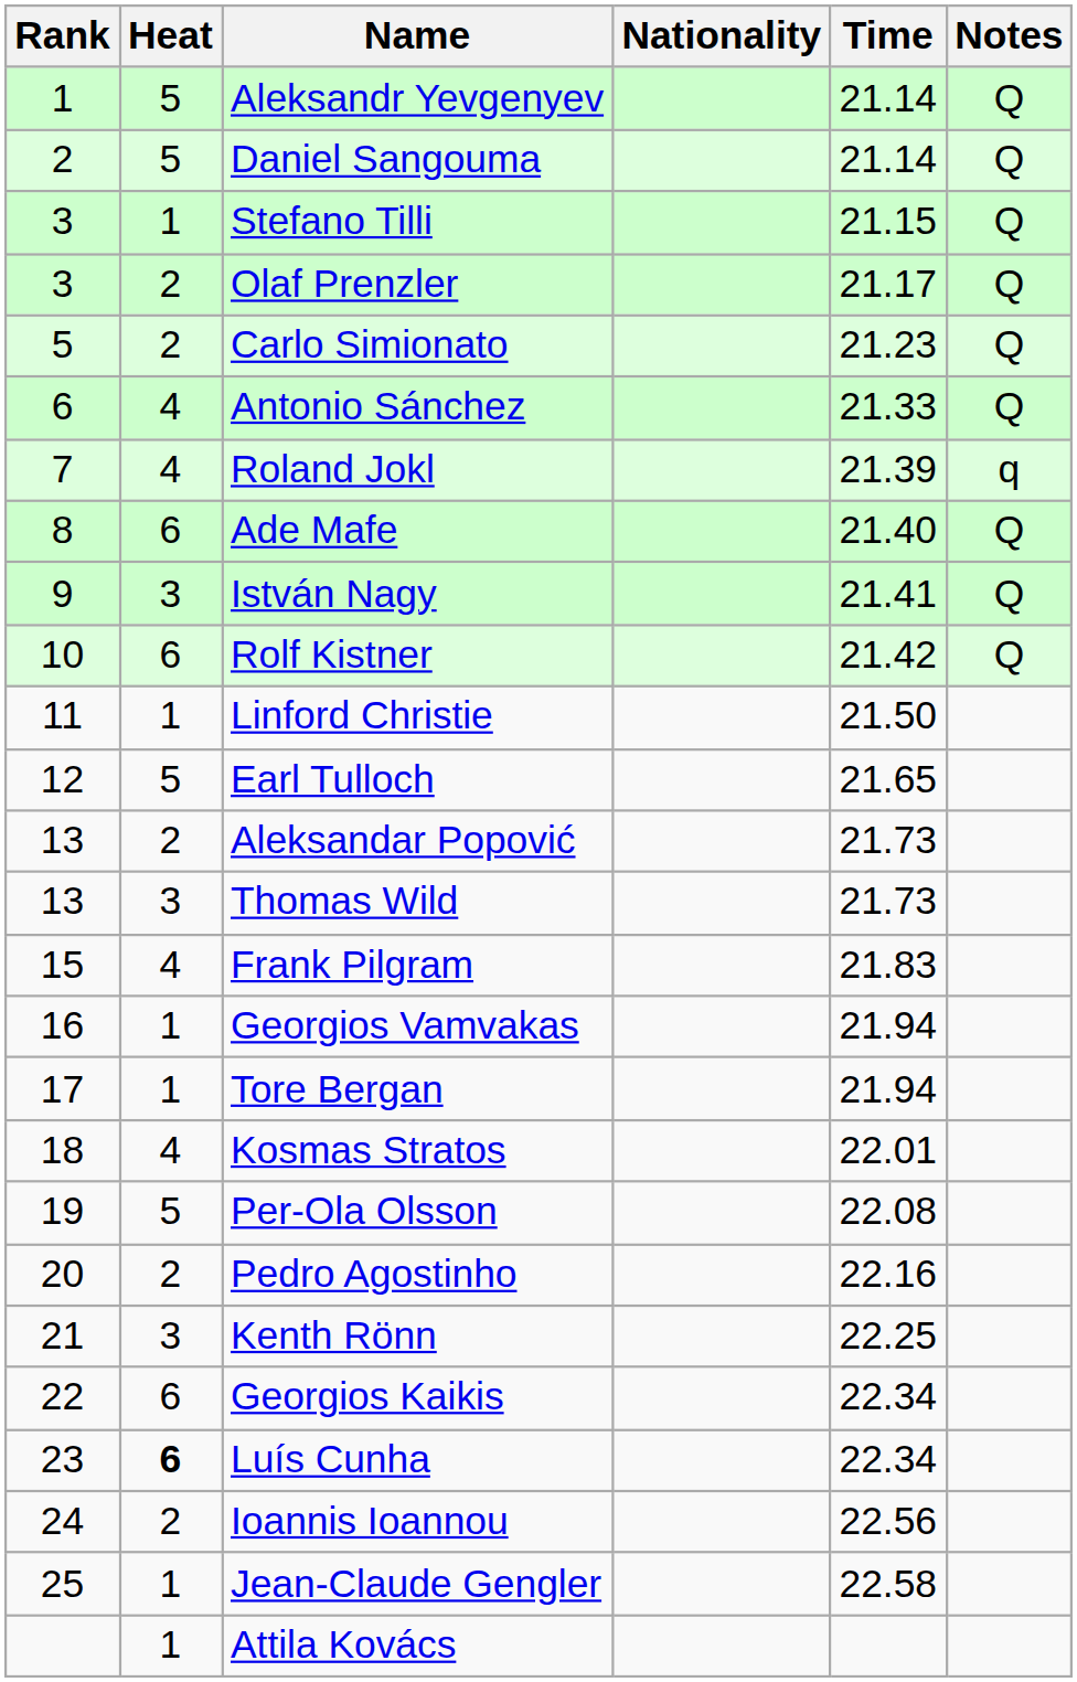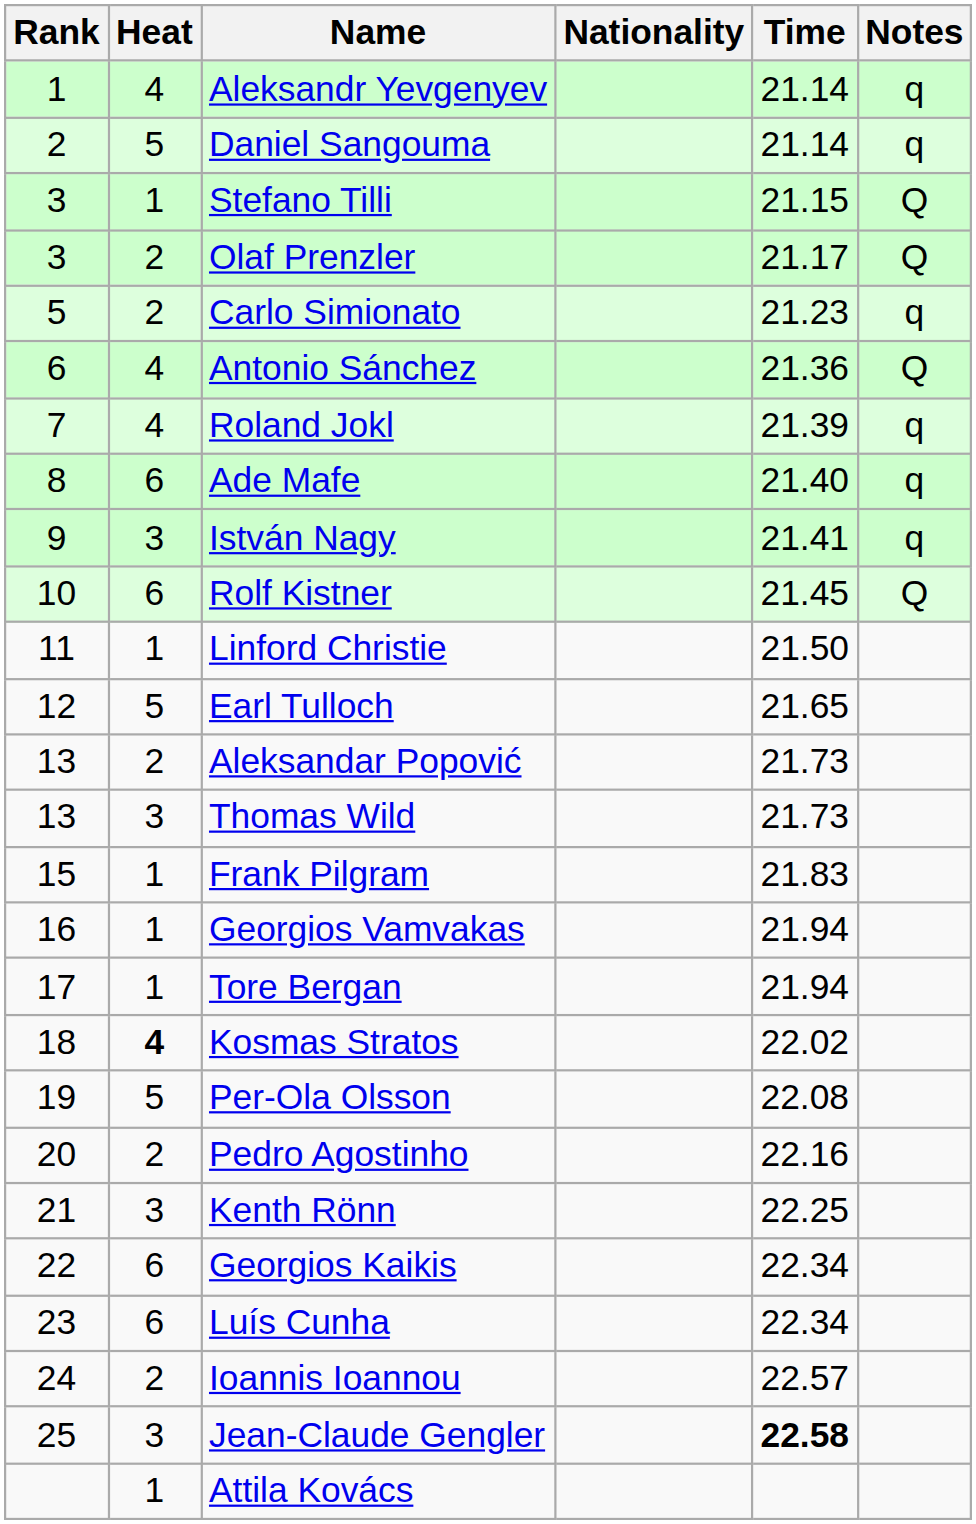Aleksandr Yevgenyev | Heat: 5 -> 4
Aleksandr Yevgenyev | Notes: Q -> q
Daniel Sangouma | Notes: Q -> q
Carlo Simionato | Notes: Q -> q
Antonio Sánchez | Time: 21.33 -> 21.36
Ade Mafe | Notes: Q -> q
István Nagy | Notes: Q -> q
Rolf Kistner | Time: 21.42 -> 21.45
Frank Pilgram | Heat: 4 -> 1
Kosmas Stratos | Heat: normal -> bold
Kosmas Stratos | Time: 22.01 -> 22.02
Luís Cunha | Heat: bold -> normal
Ioannis Ioannou | Time: 22.56 -> 22.57
Jean-Claude Gengler | Heat: 1 -> 3
Jean-Claude Gengler | Time: normal -> bold
